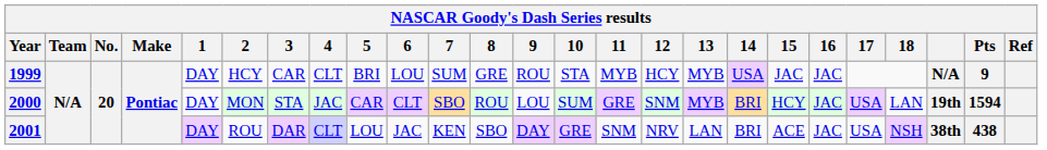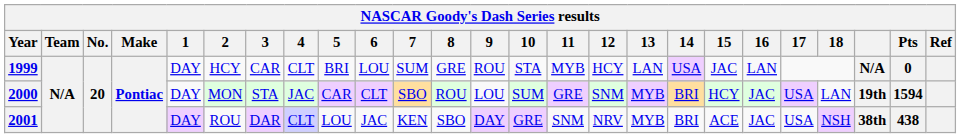1999 | 13: MYB -> LAN
1999 | 16: JAC -> LAN
1999 | Pts: 9 -> 0
2001 | 13: LAN -> MYB
